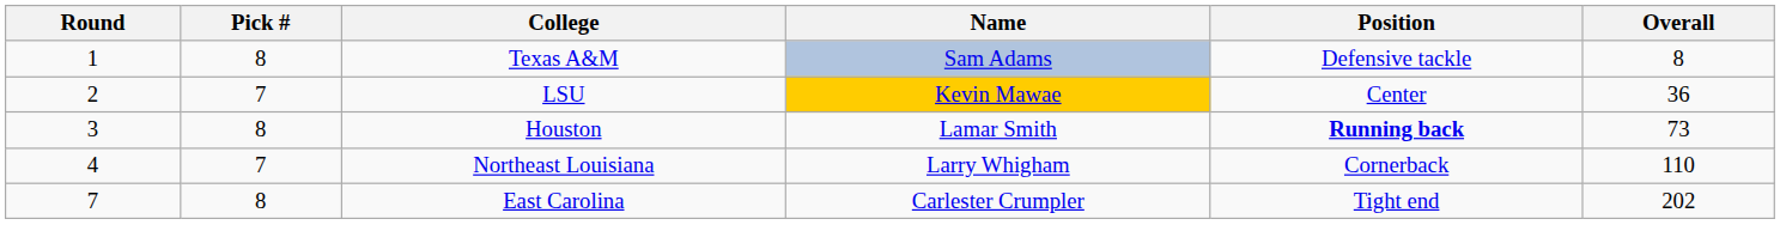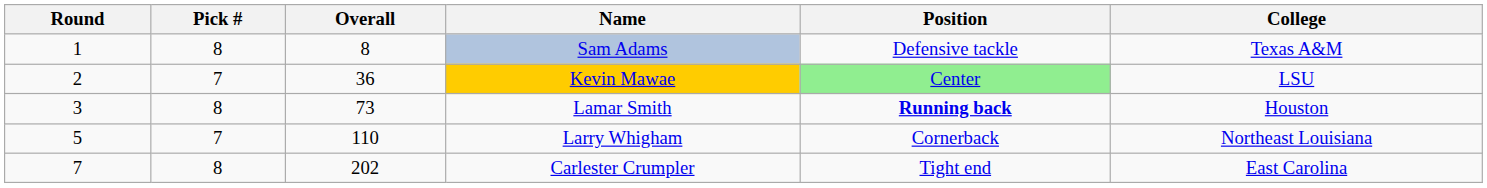columns swapped: Overall <-> College
Kevin Mawae | Position: no background -> lightgreen background
Larry Whigham | Round: 4 -> 5
